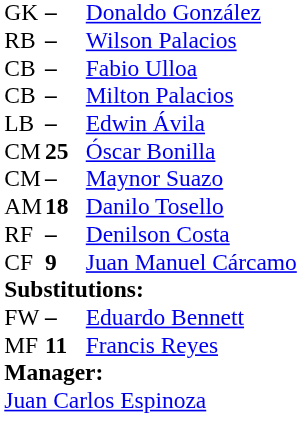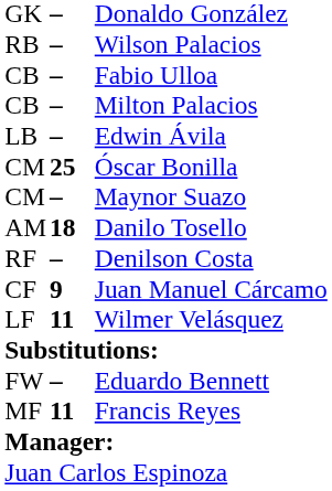+ row: LF | 11 | Wilmer Velásquez
